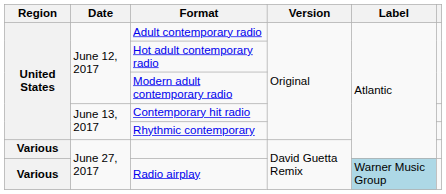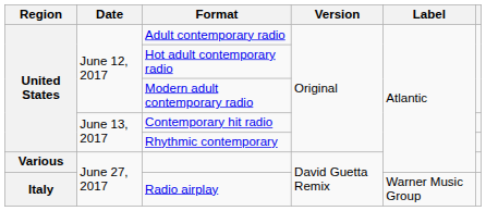Radio airplay | Region: Various -> Italy
Radio airplay | Label: lightblue background -> no background
